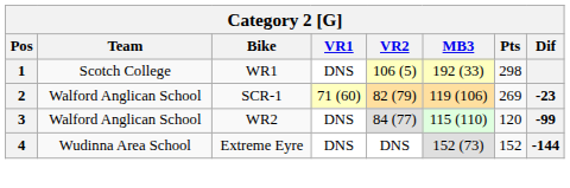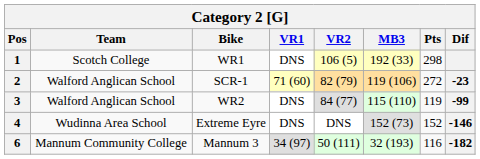2 | Pts: 269 -> 272
3 | Pts: 120 -> 119
4 | Dif: -144 -> -146
+ row: 6 | Mannum Community College | Mannum 3 | 34 (97) | 50 (111) | 32 (193) | 116 | -182
